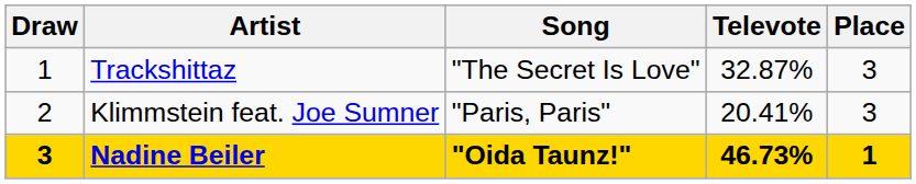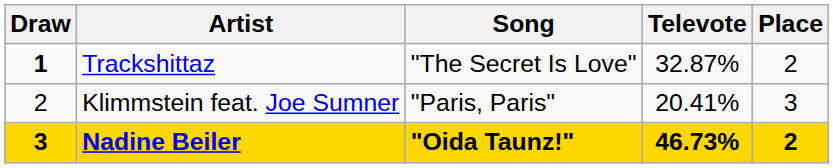Trackshittaz | Draw: normal -> bold
Trackshittaz | Place: 3 -> 2
Nadine Beiler | Place: 1 -> 2
